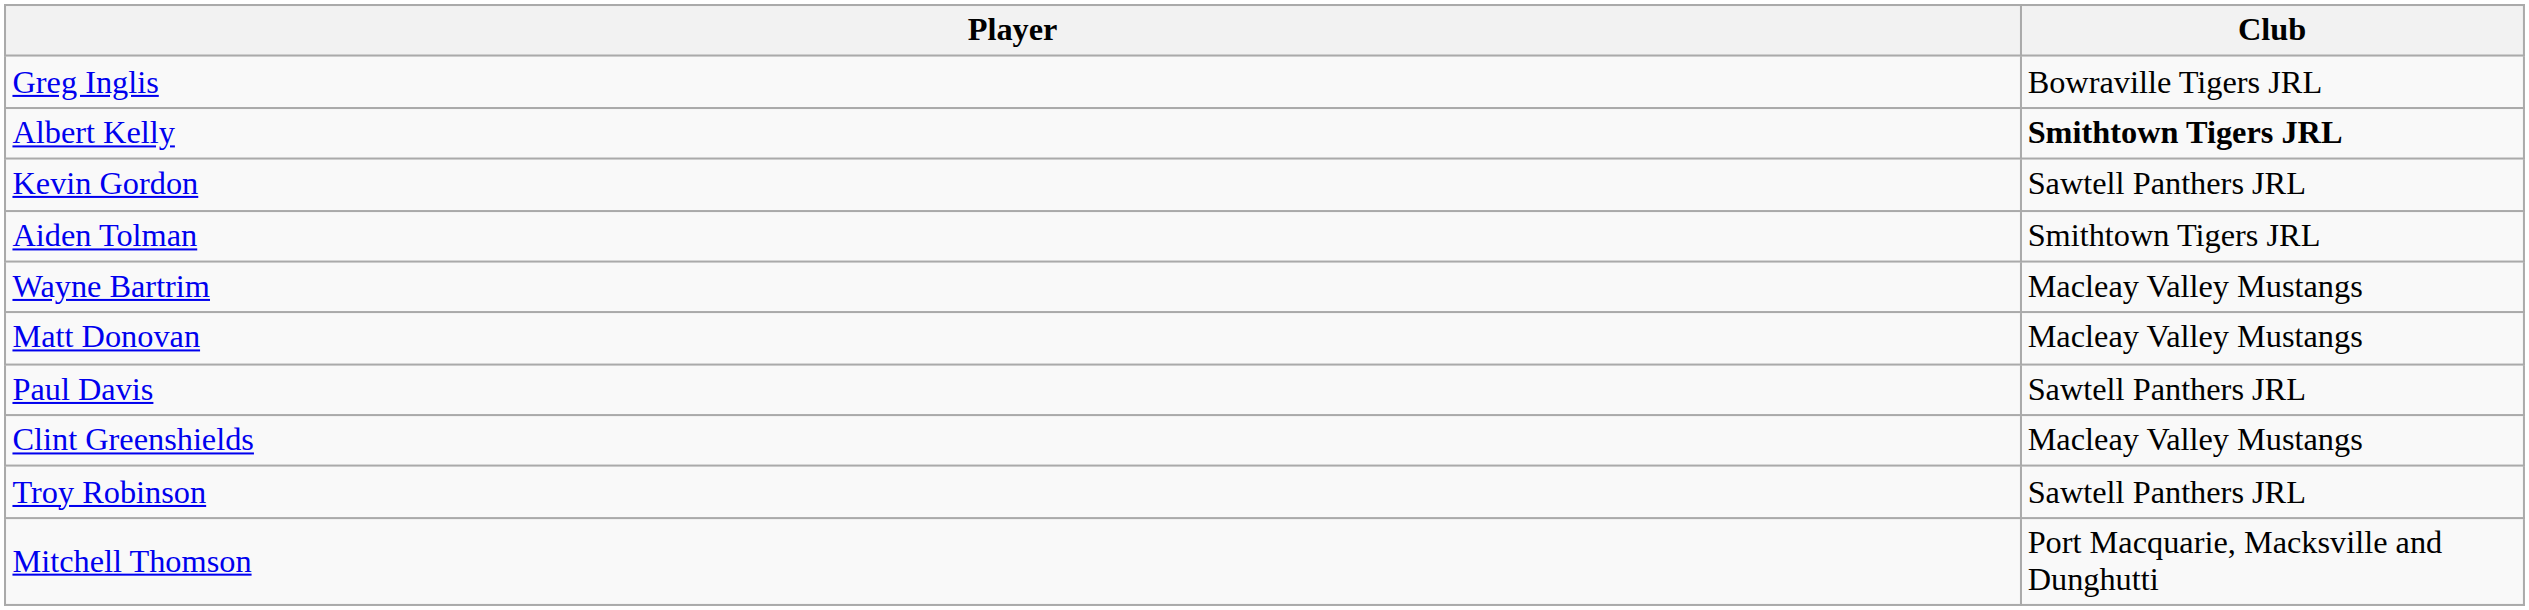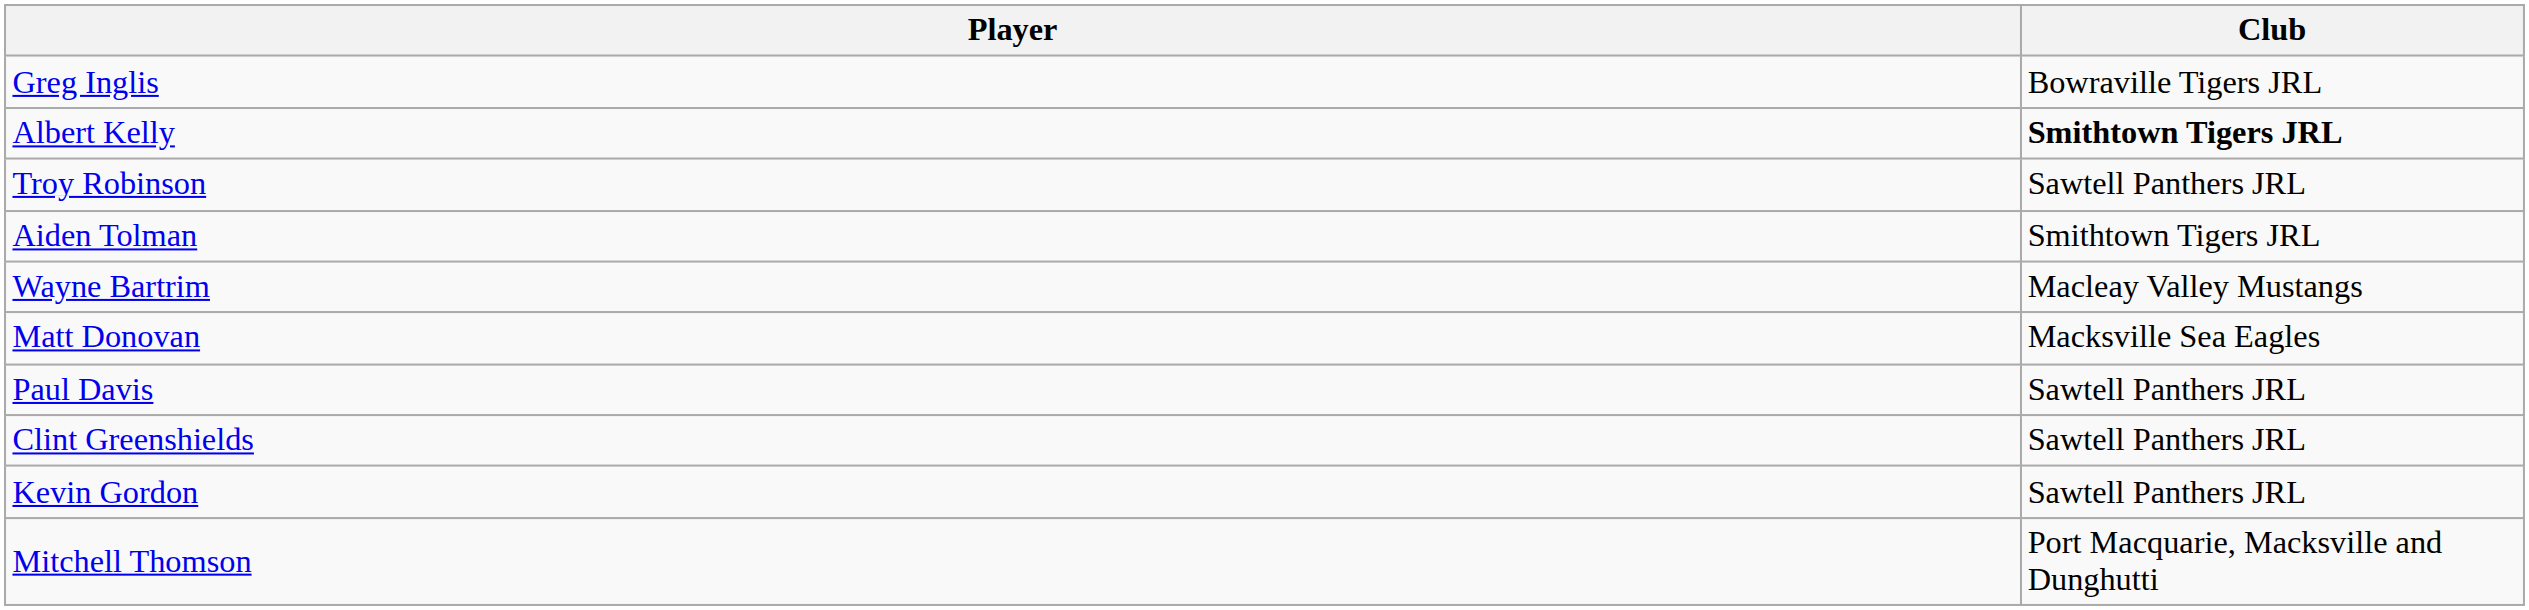rows swapped: Kevin Gordon <-> Troy Robinson
Matt Donovan | Club: Macleay Valley Mustangs -> Macksville Sea Eagles
Clint Greenshields | Club: Macleay Valley Mustangs -> Sawtell Panthers JRL
